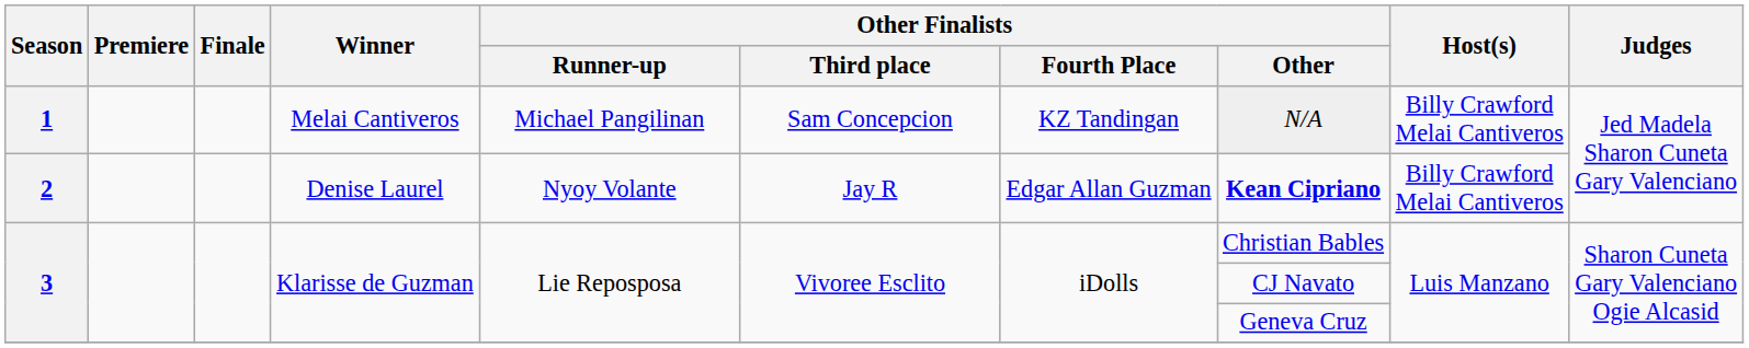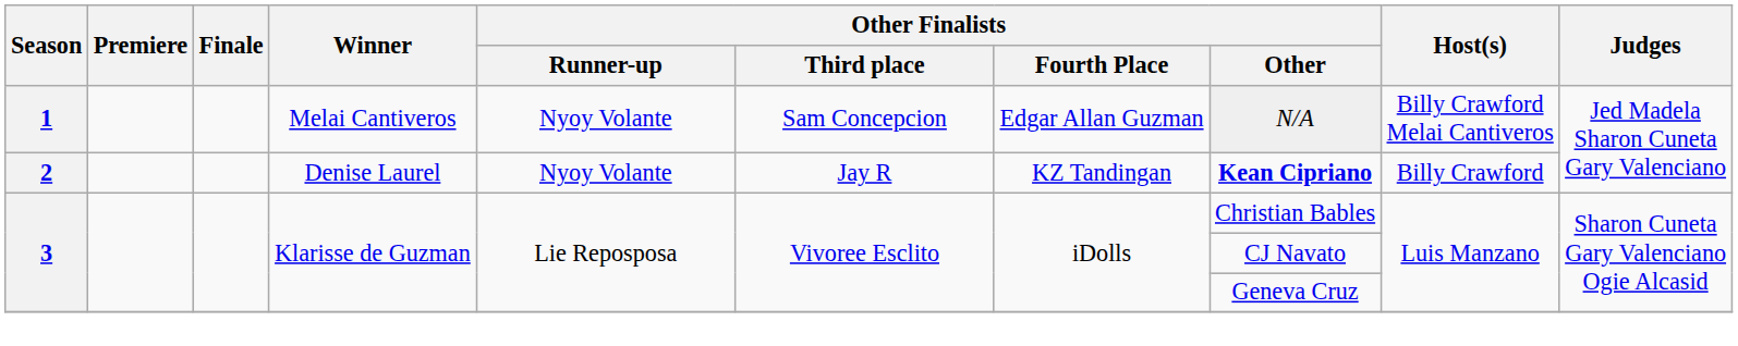1 | Other Finalists / Runner-up: Michael Pangilinan -> Nyoy Volante
1 | Other Finalists / Fourth Place: KZ Tandingan -> Edgar Allan Guzman
2 | Other Finalists / Fourth Place: Edgar Allan Guzman -> KZ Tandingan
2 | Host(s): Billy Crawford Melai Cantiveros -> Billy Crawford
